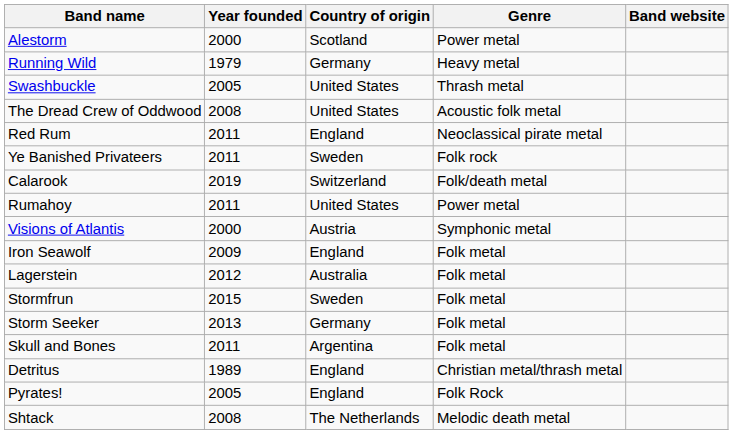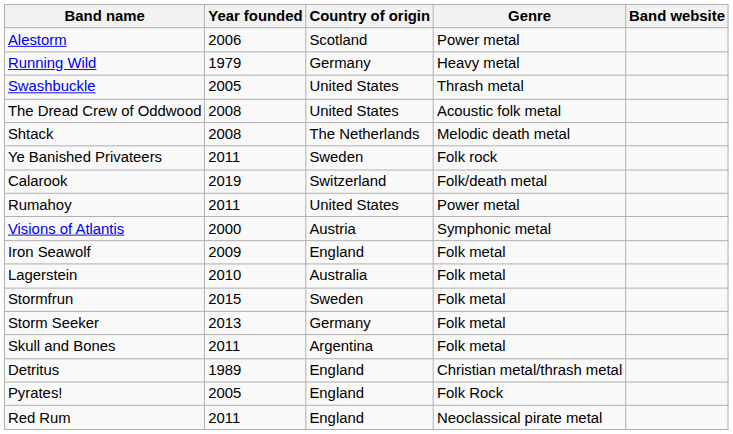Alestorm | Year founded: 2000 -> 2006
rows swapped: Red Rum <-> Shtack
Lagerstein | Year founded: 2012 -> 2010
